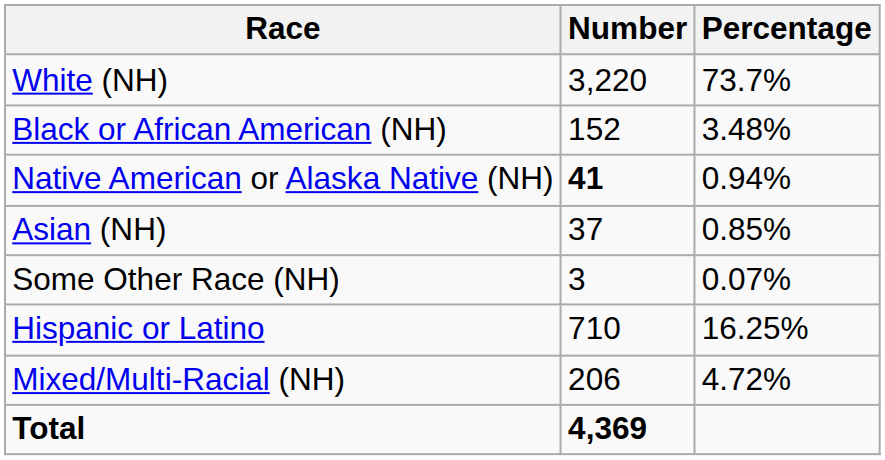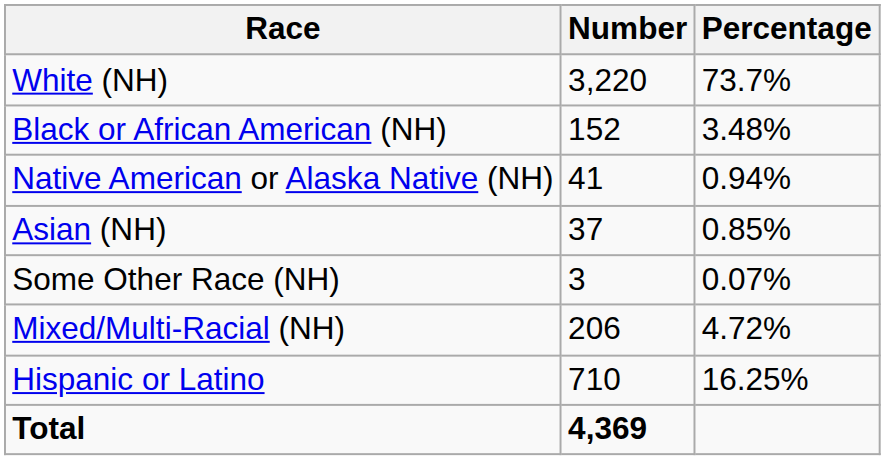Native American or Alaska Native (NH) | Number: bold -> normal
rows swapped: Mixed/Multi-Racial (NH) <-> Hispanic or Latino
